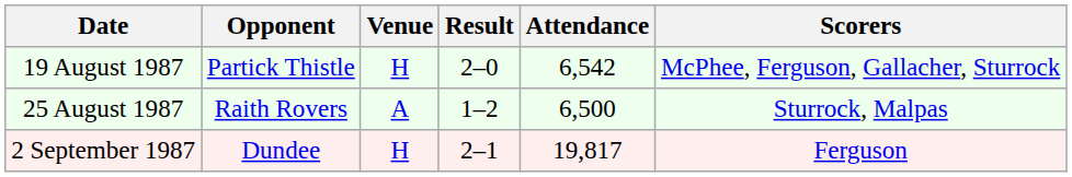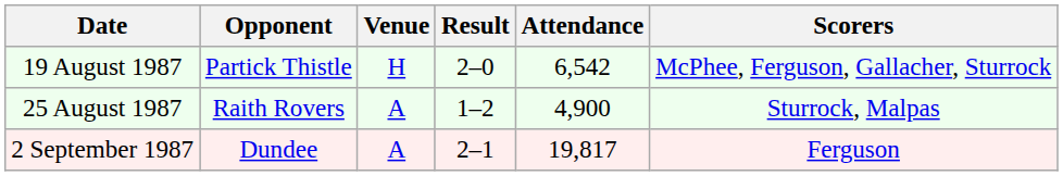25 August 1987 | Attendance: 6,500 -> 4,900
2 September 1987 | Venue: H -> A
